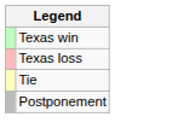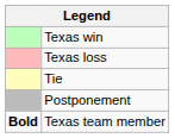+ row: Bold | Texas team member
